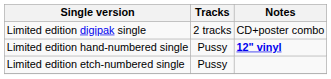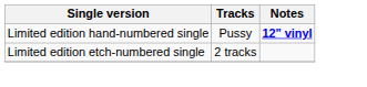- row: Limited edition digipak single | 2 tracks | CD+poster combo
Limited edition etch-numbered single | Tracks: Pussy -> 2 tracks
